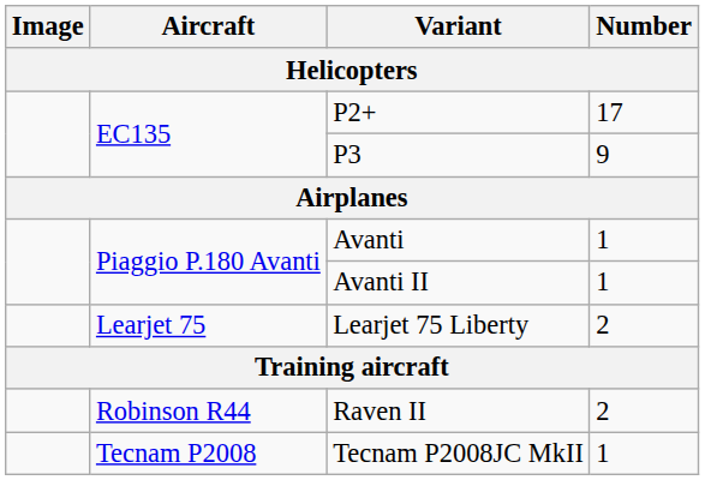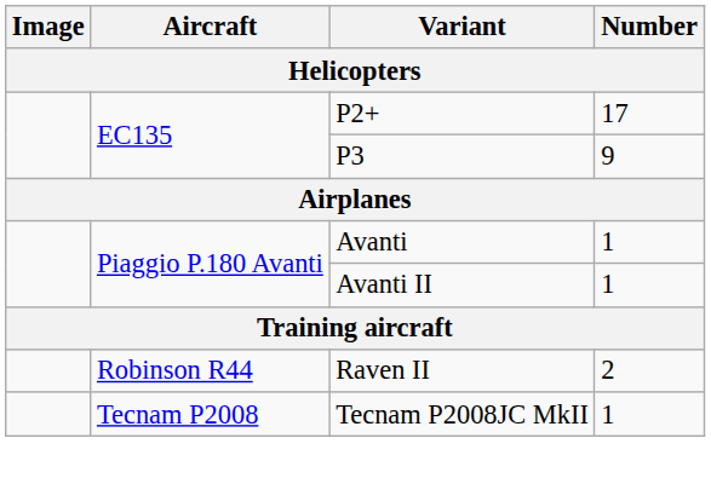- row: Learjet 75 | Learjet 75 Liberty | 2
